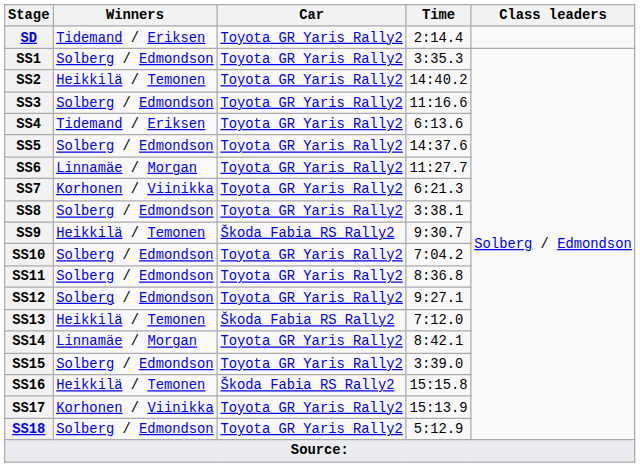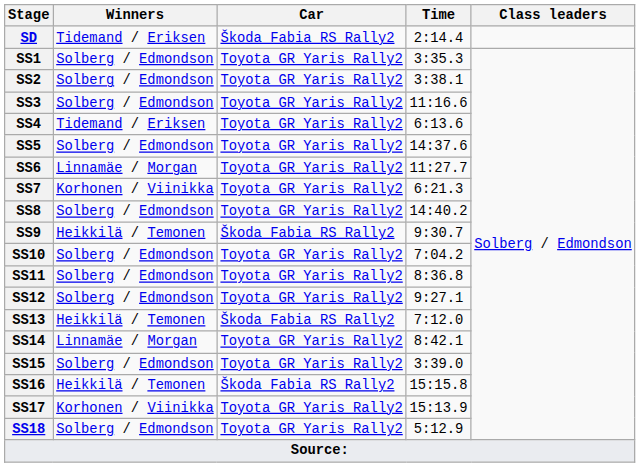SD | Car: Toyota GR Yaris Rally2 -> Škoda Fabia RS Rally2
SS2 | Winners: Heikkilä / Temonen -> Solberg / Edmondson
SS2 | Time: 14:40.2 -> 3:38.1
SS8 | Time: 3:38.1 -> 14:40.2
